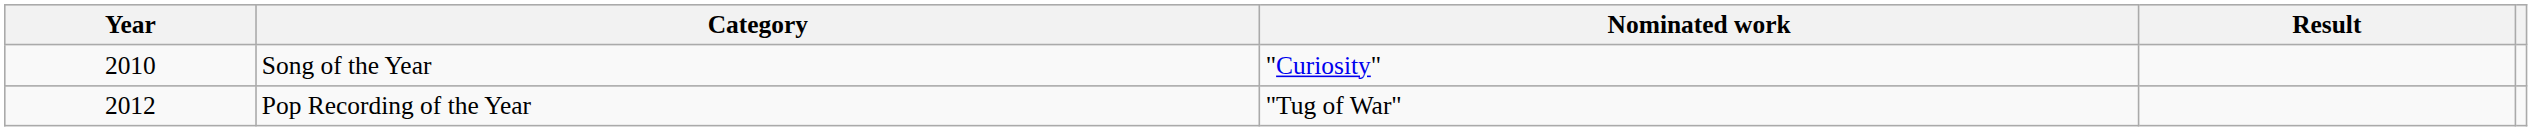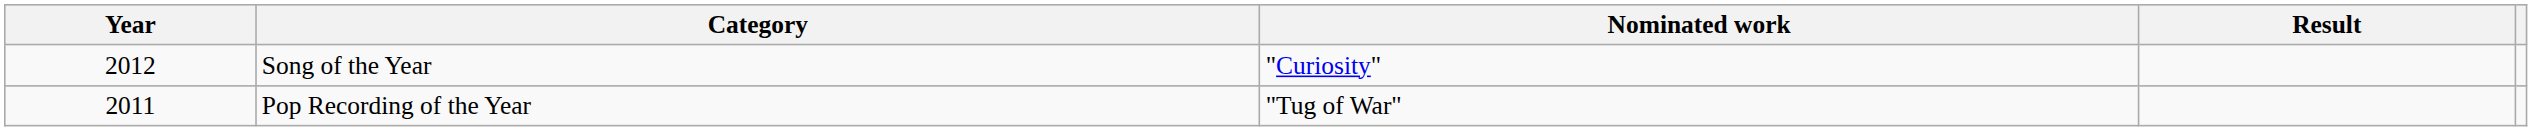Song of the Year | Year: 2010 -> 2012
Pop Recording of the Year | Year: 2012 -> 2011
